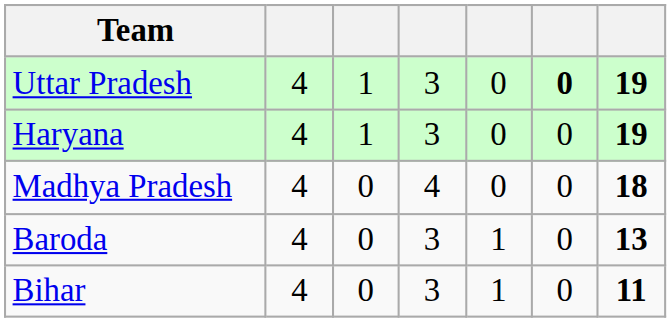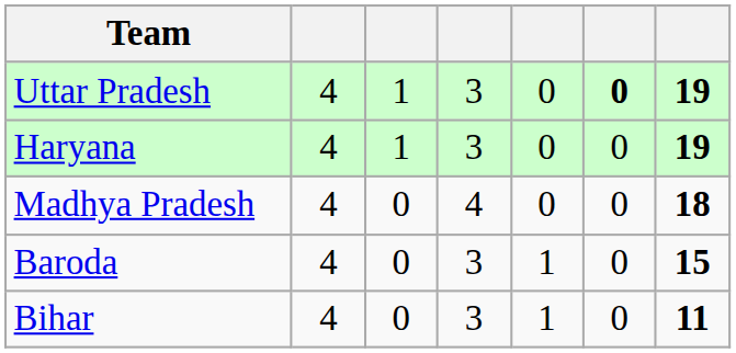Baroda | column 7: 13 -> 15
